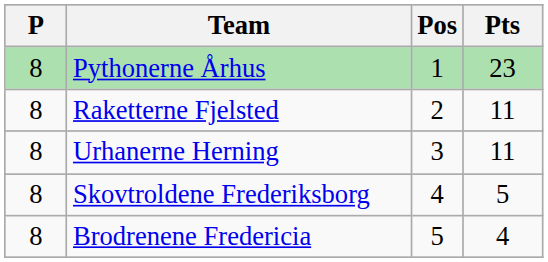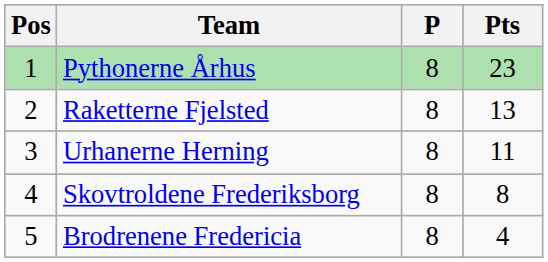columns swapped: Pos <-> P
Raketterne Fjelsted | Pts: 11 -> 13
Skovtroldene Frederiksborg | Pts: 5 -> 8
